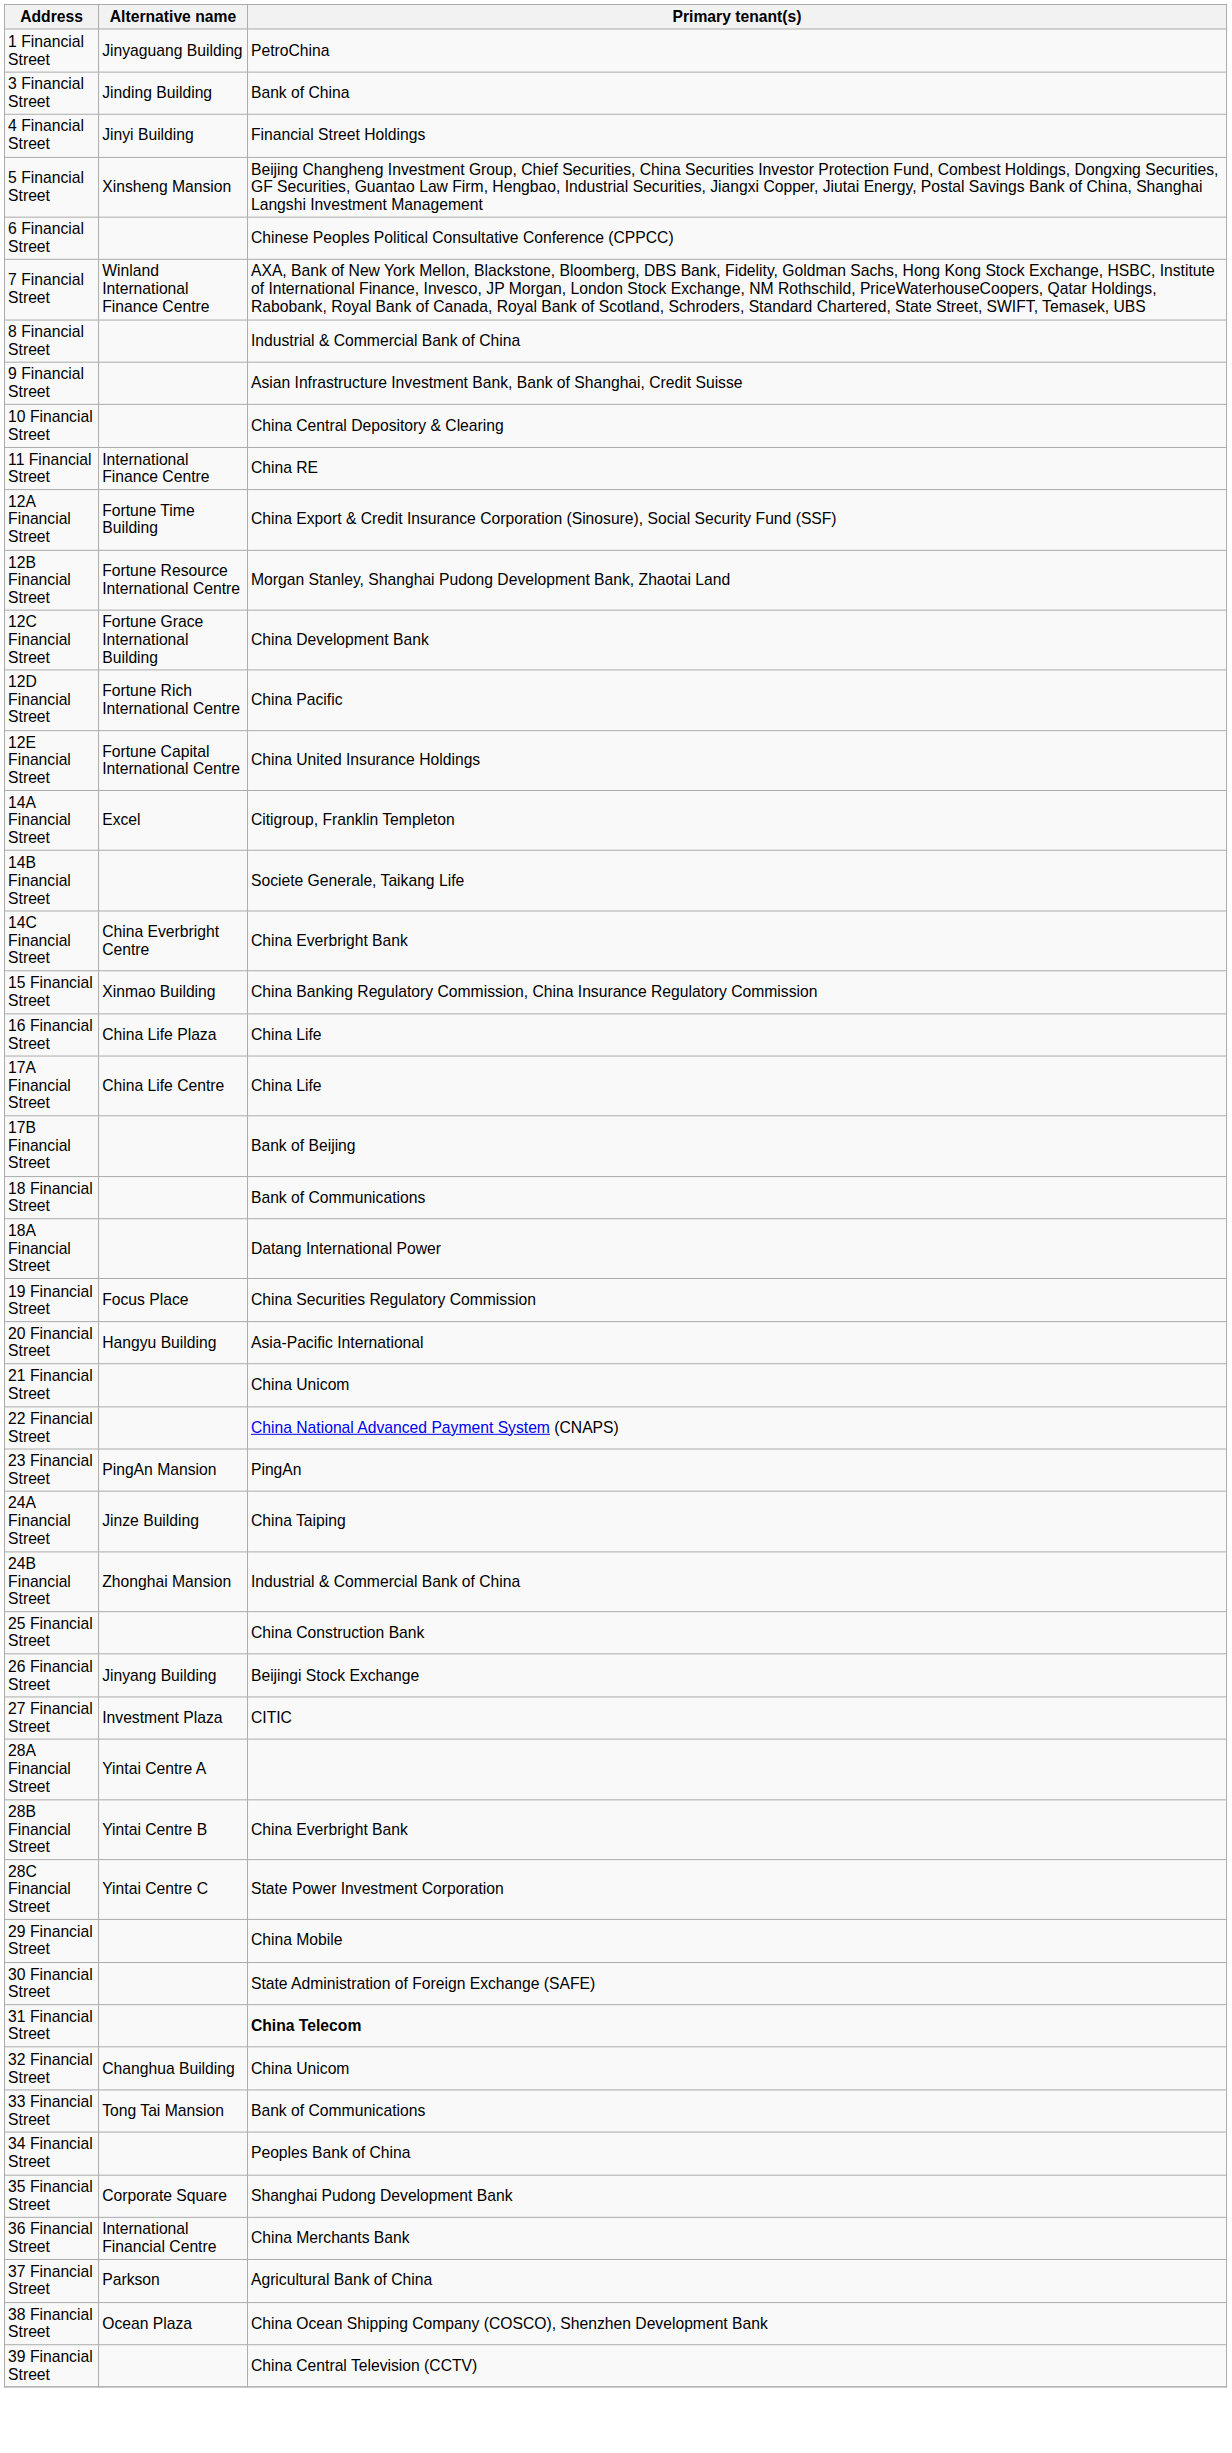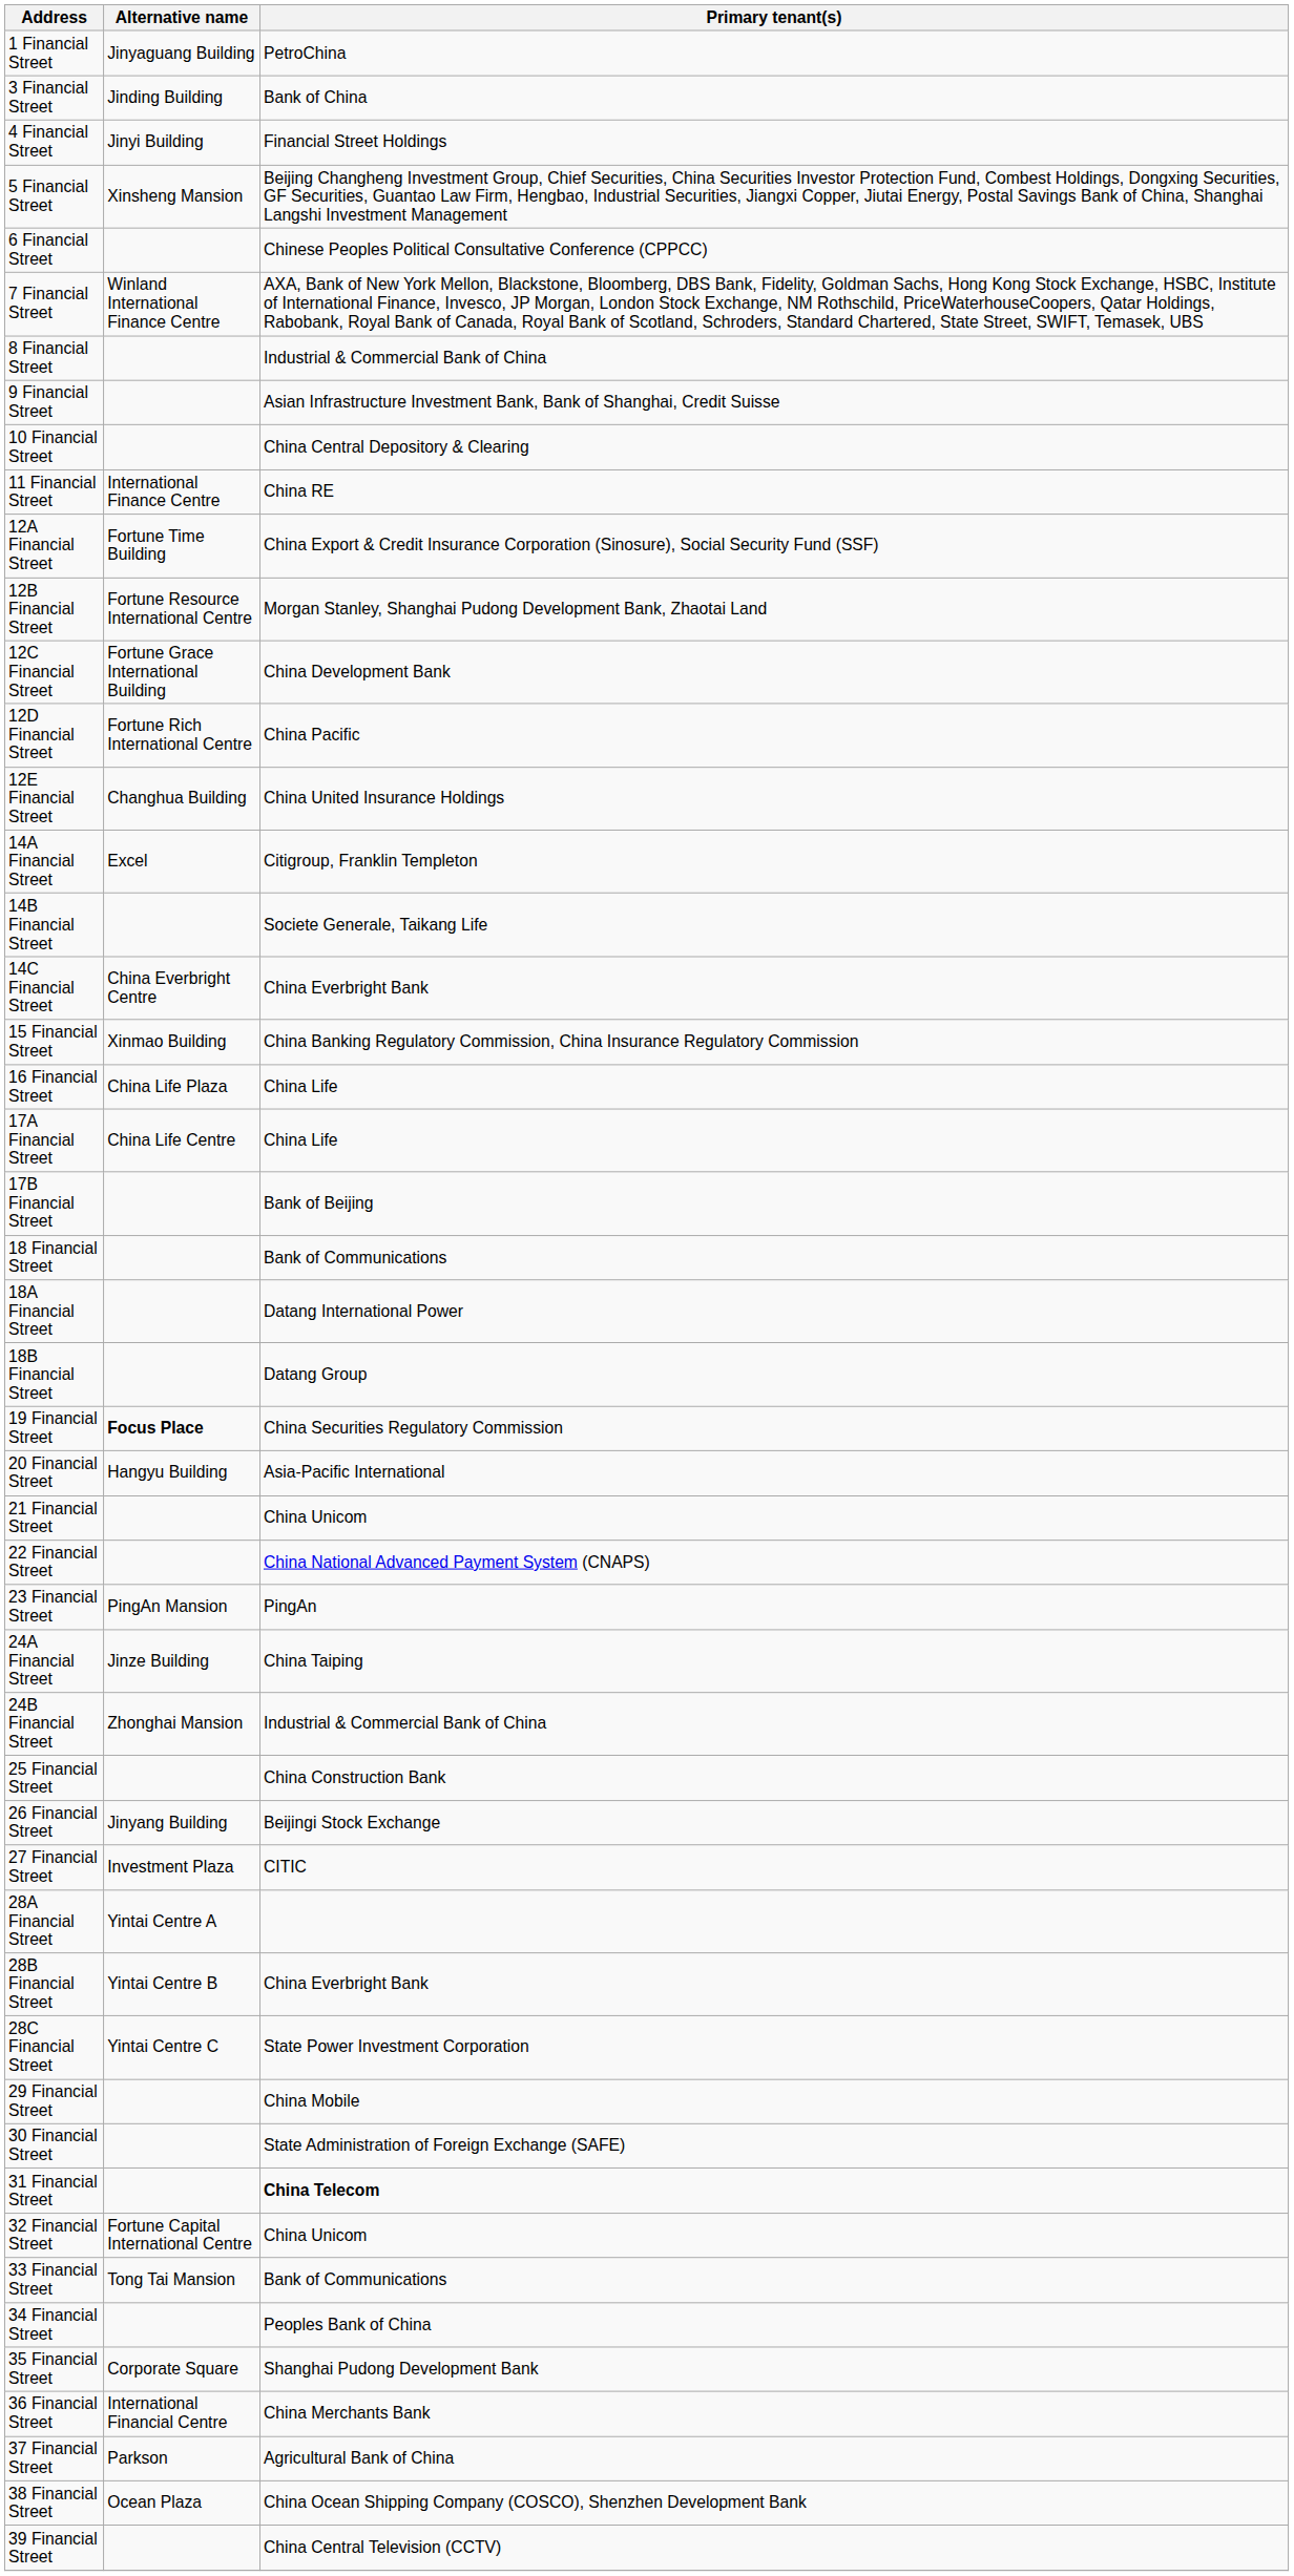12E Financial Street | Alternative name: Fortune Capital International Centre -> Changhua Building
+ row: 18B Financial Street | Datang Group
19 Financial Street | Alternative name: normal -> bold
32 Financial Street | Alternative name: Changhua Building -> Fortune Capital International Centre
